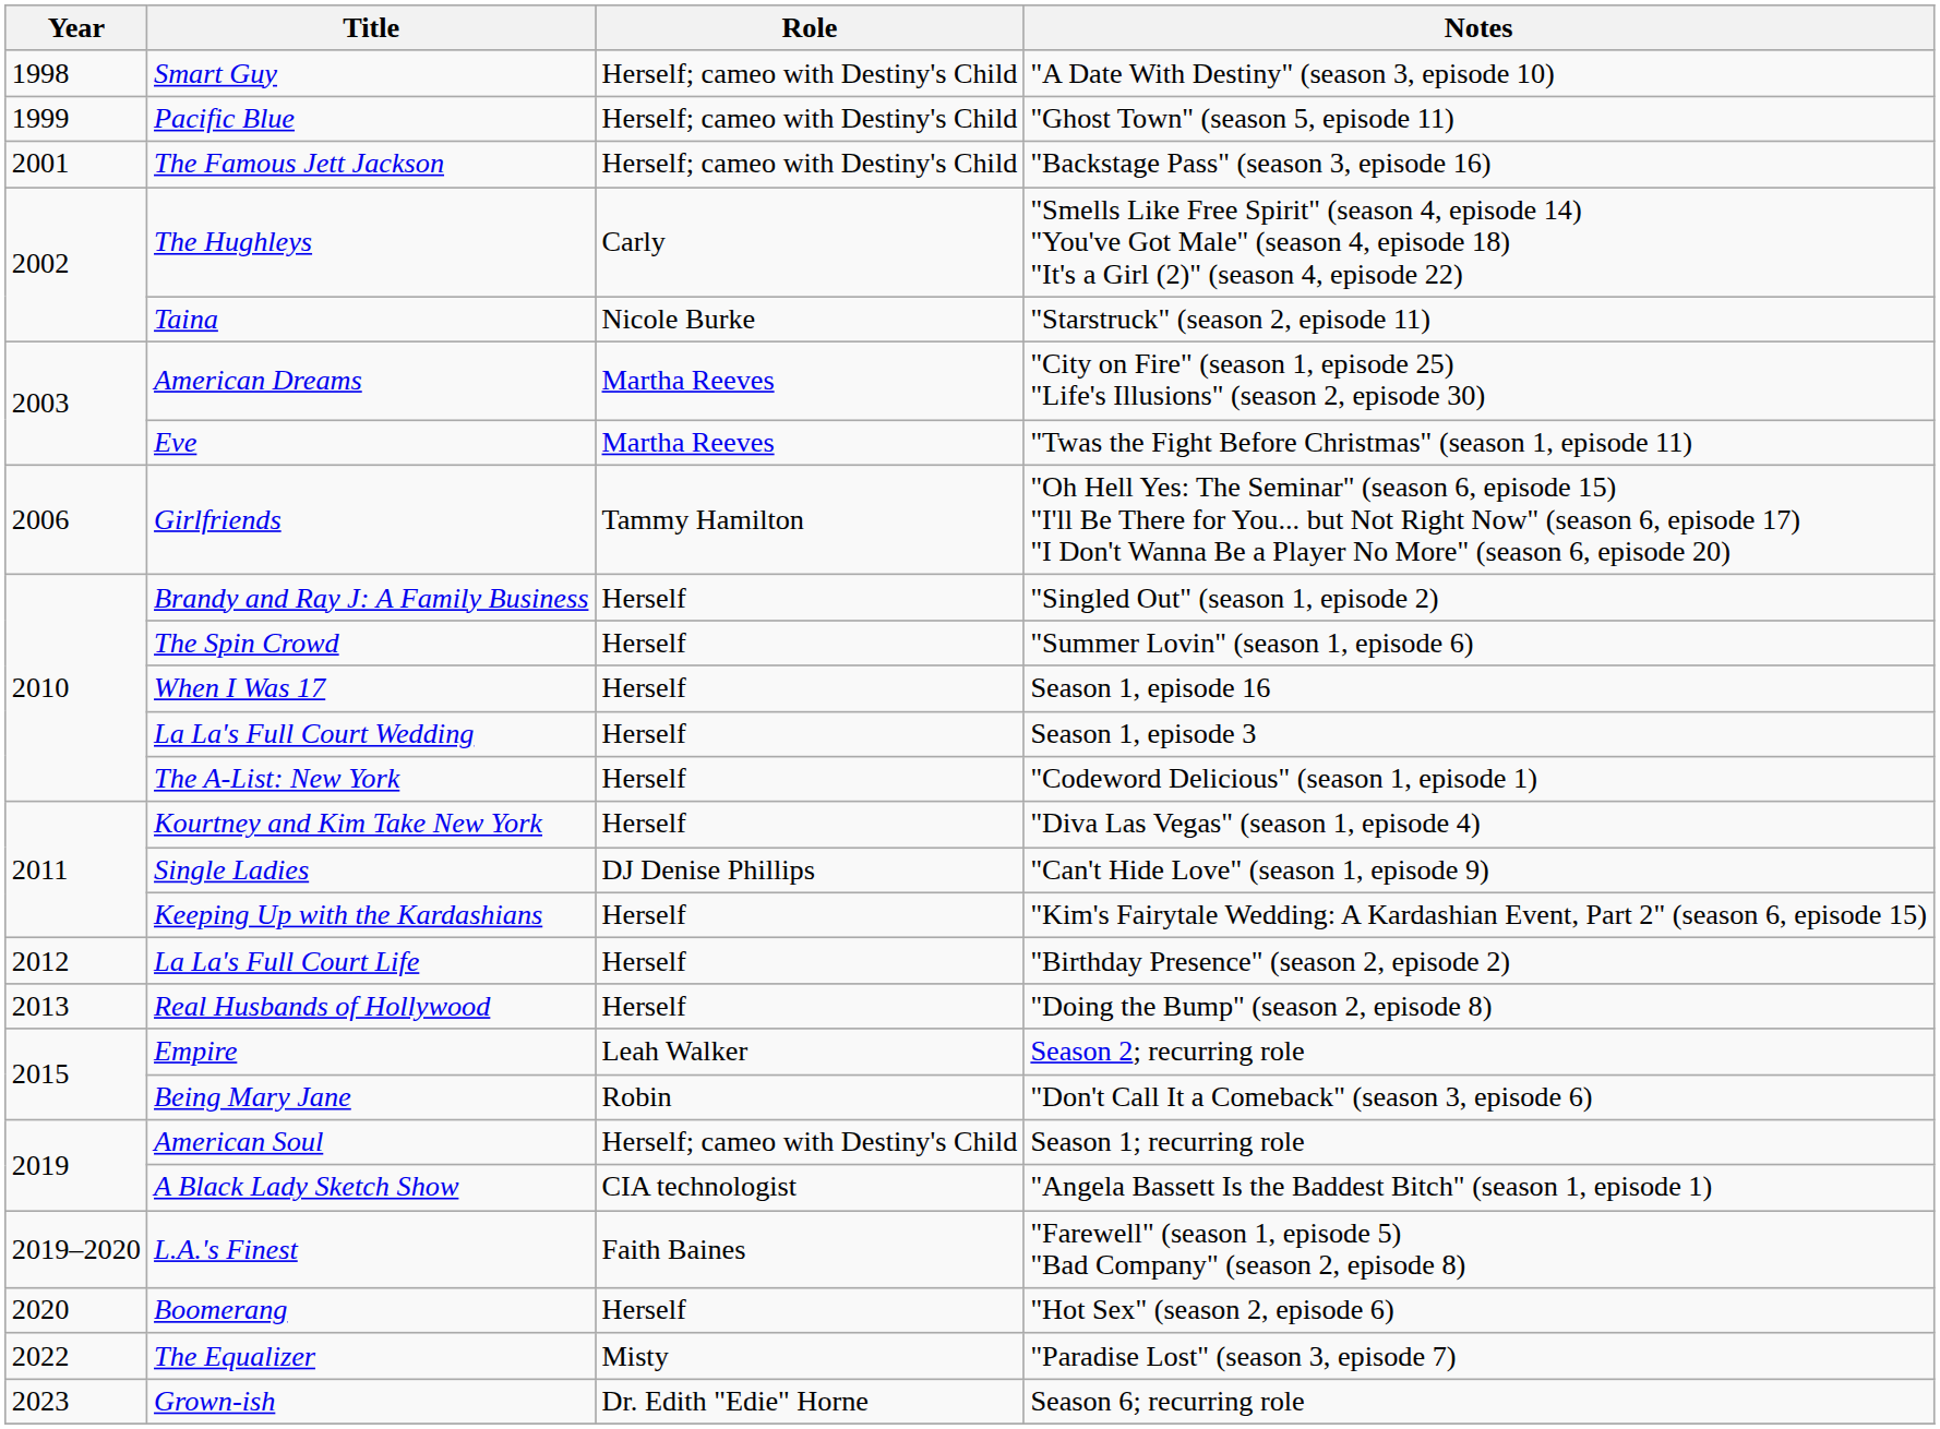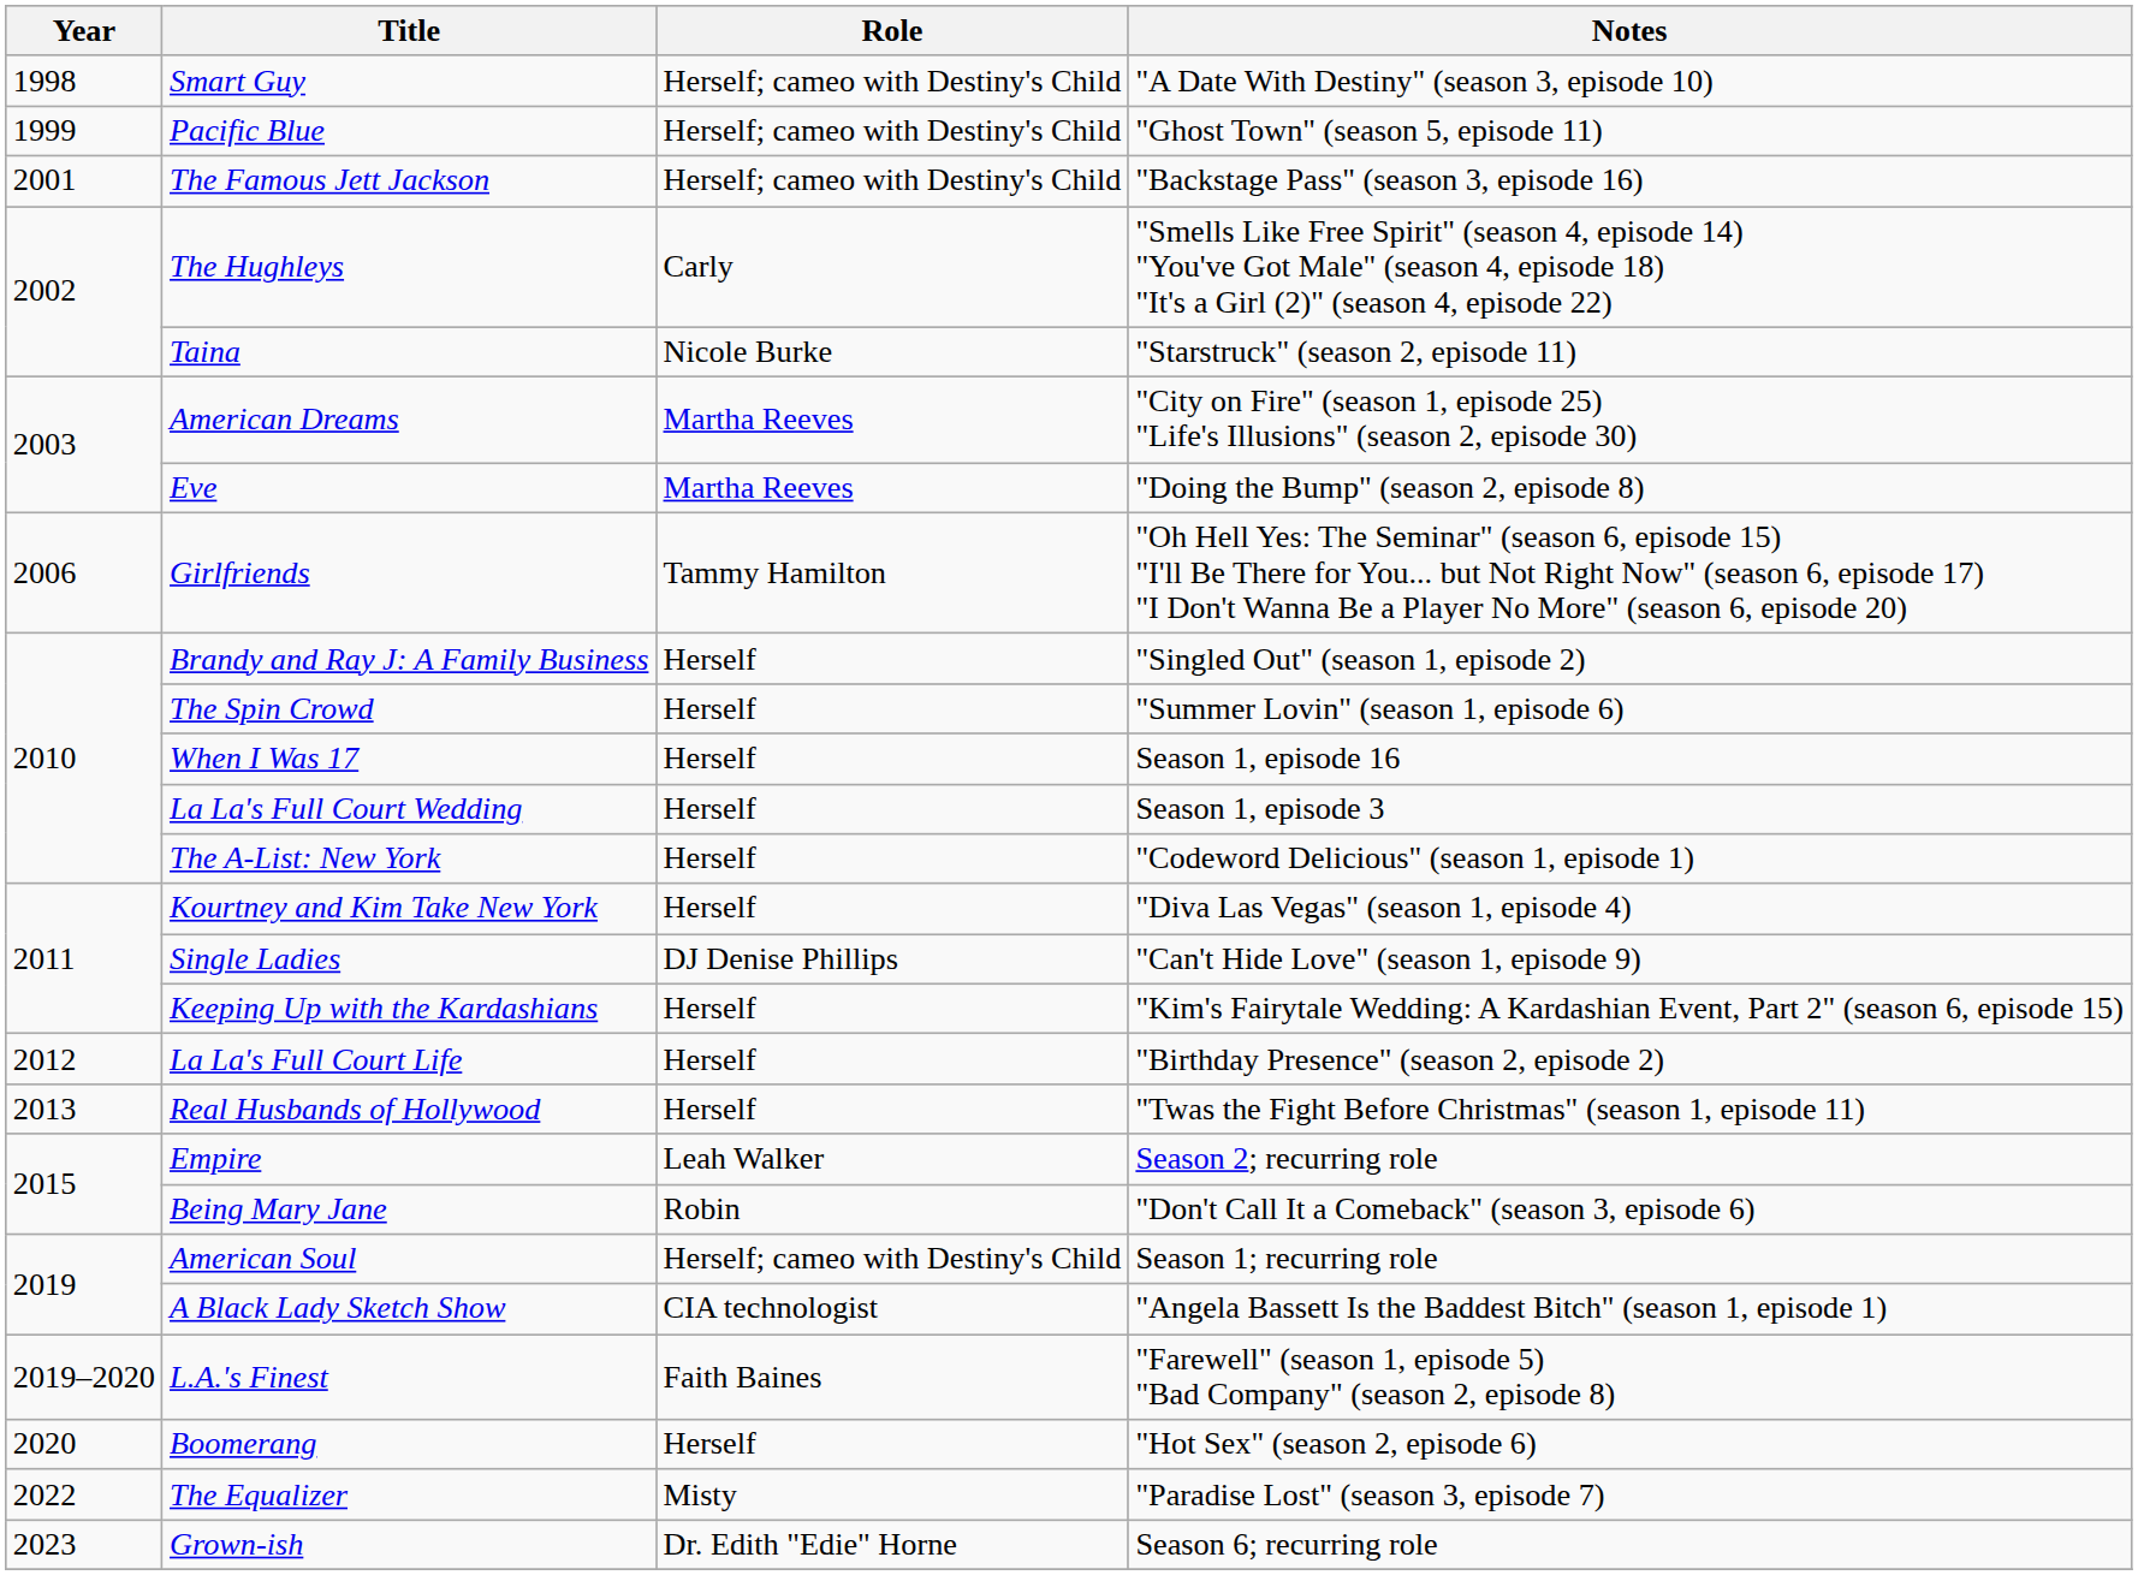Eve | Notes: "Twas the Fight Before Christmas" (season 1, episode 11) -> "Doing the Bump" (season 2, episode 8)
Real Husbands of Hollywood | Notes: "Doing the Bump" (season 2, episode 8) -> "Twas the Fight Before Christmas" (season 1, episode 11)
